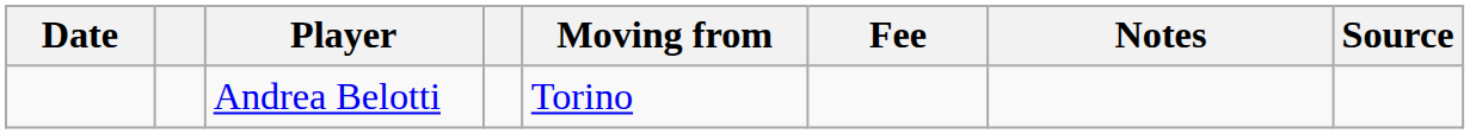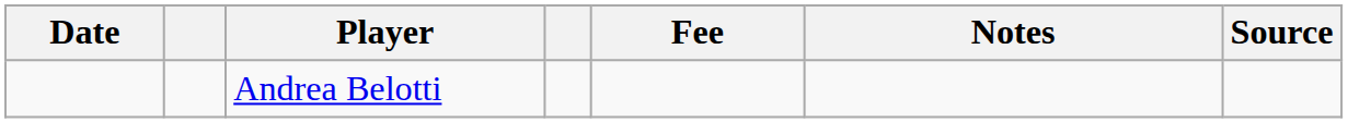- column: Moving from | Torino
